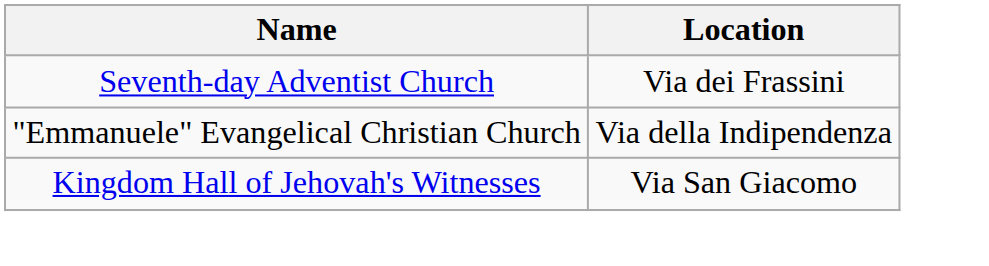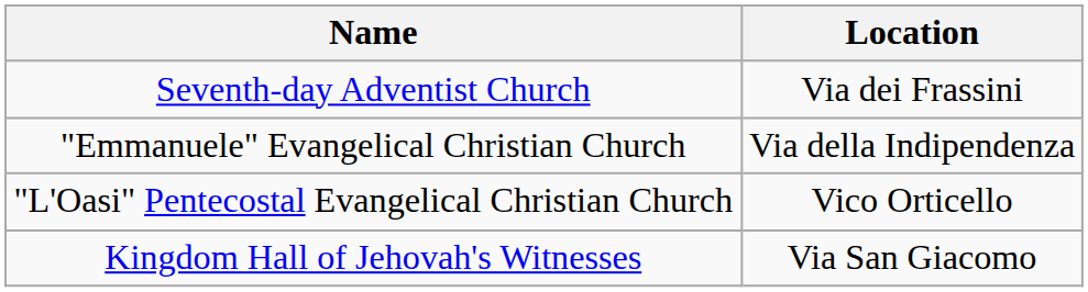+ row: "L'Oasi" Pentecostal Evangelical Christian Church | Vico Orticello
